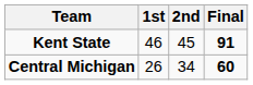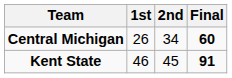rows swapped: Kent State <-> Central Michigan
